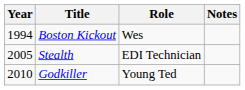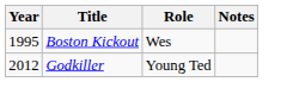Boston Kickout | Year: 1994 -> 1995
- row: 2005 | Stealth | EDI Technician
Godkiller | Year: 2010 -> 2012
